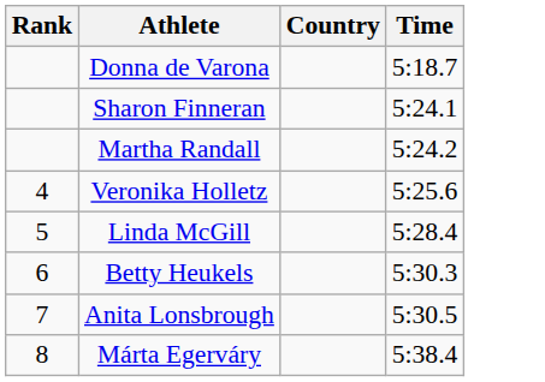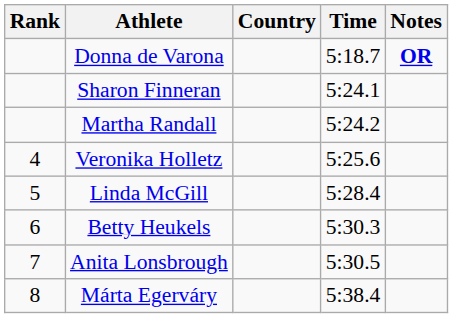+ column: Notes | OR
